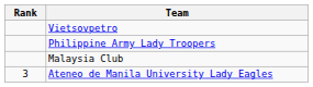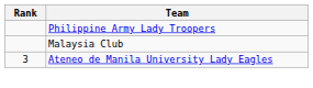- row: Vietsovpetro
